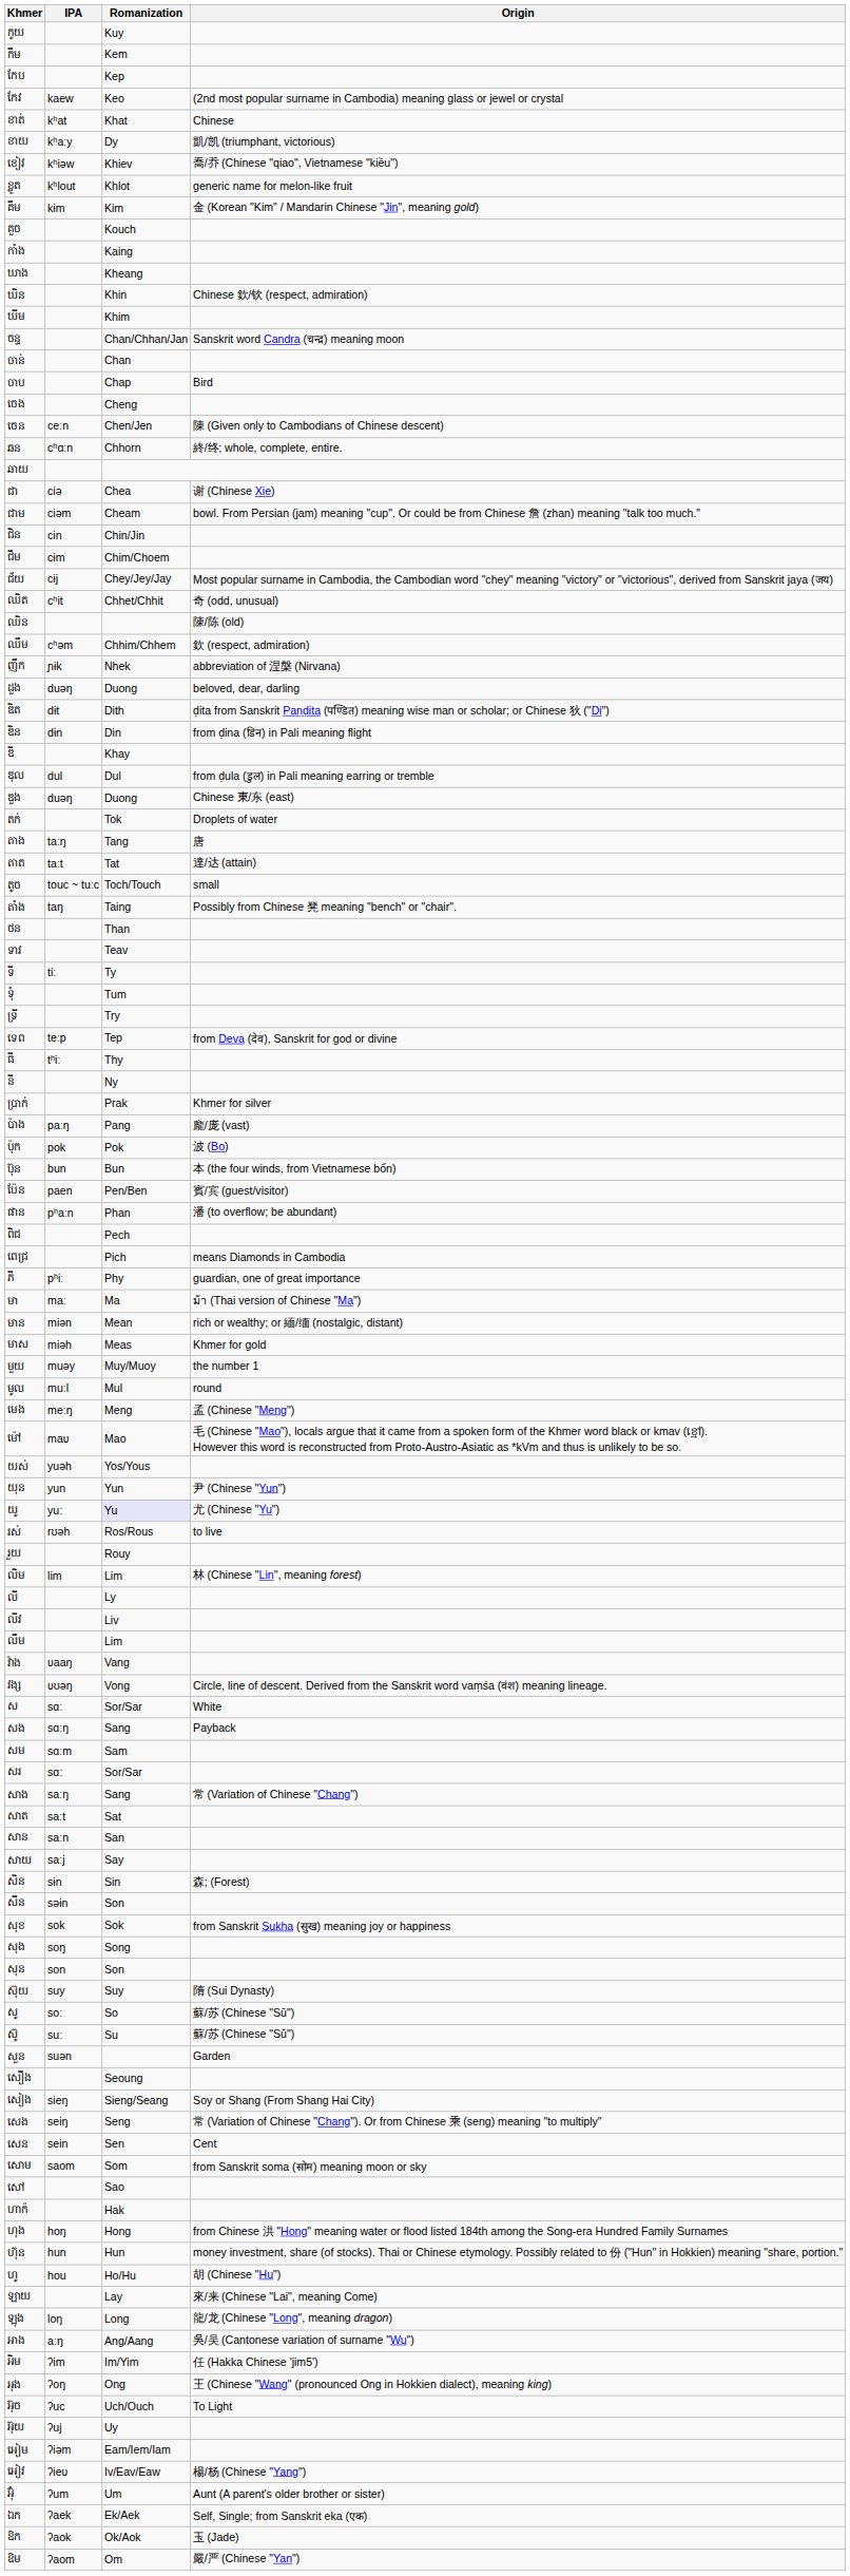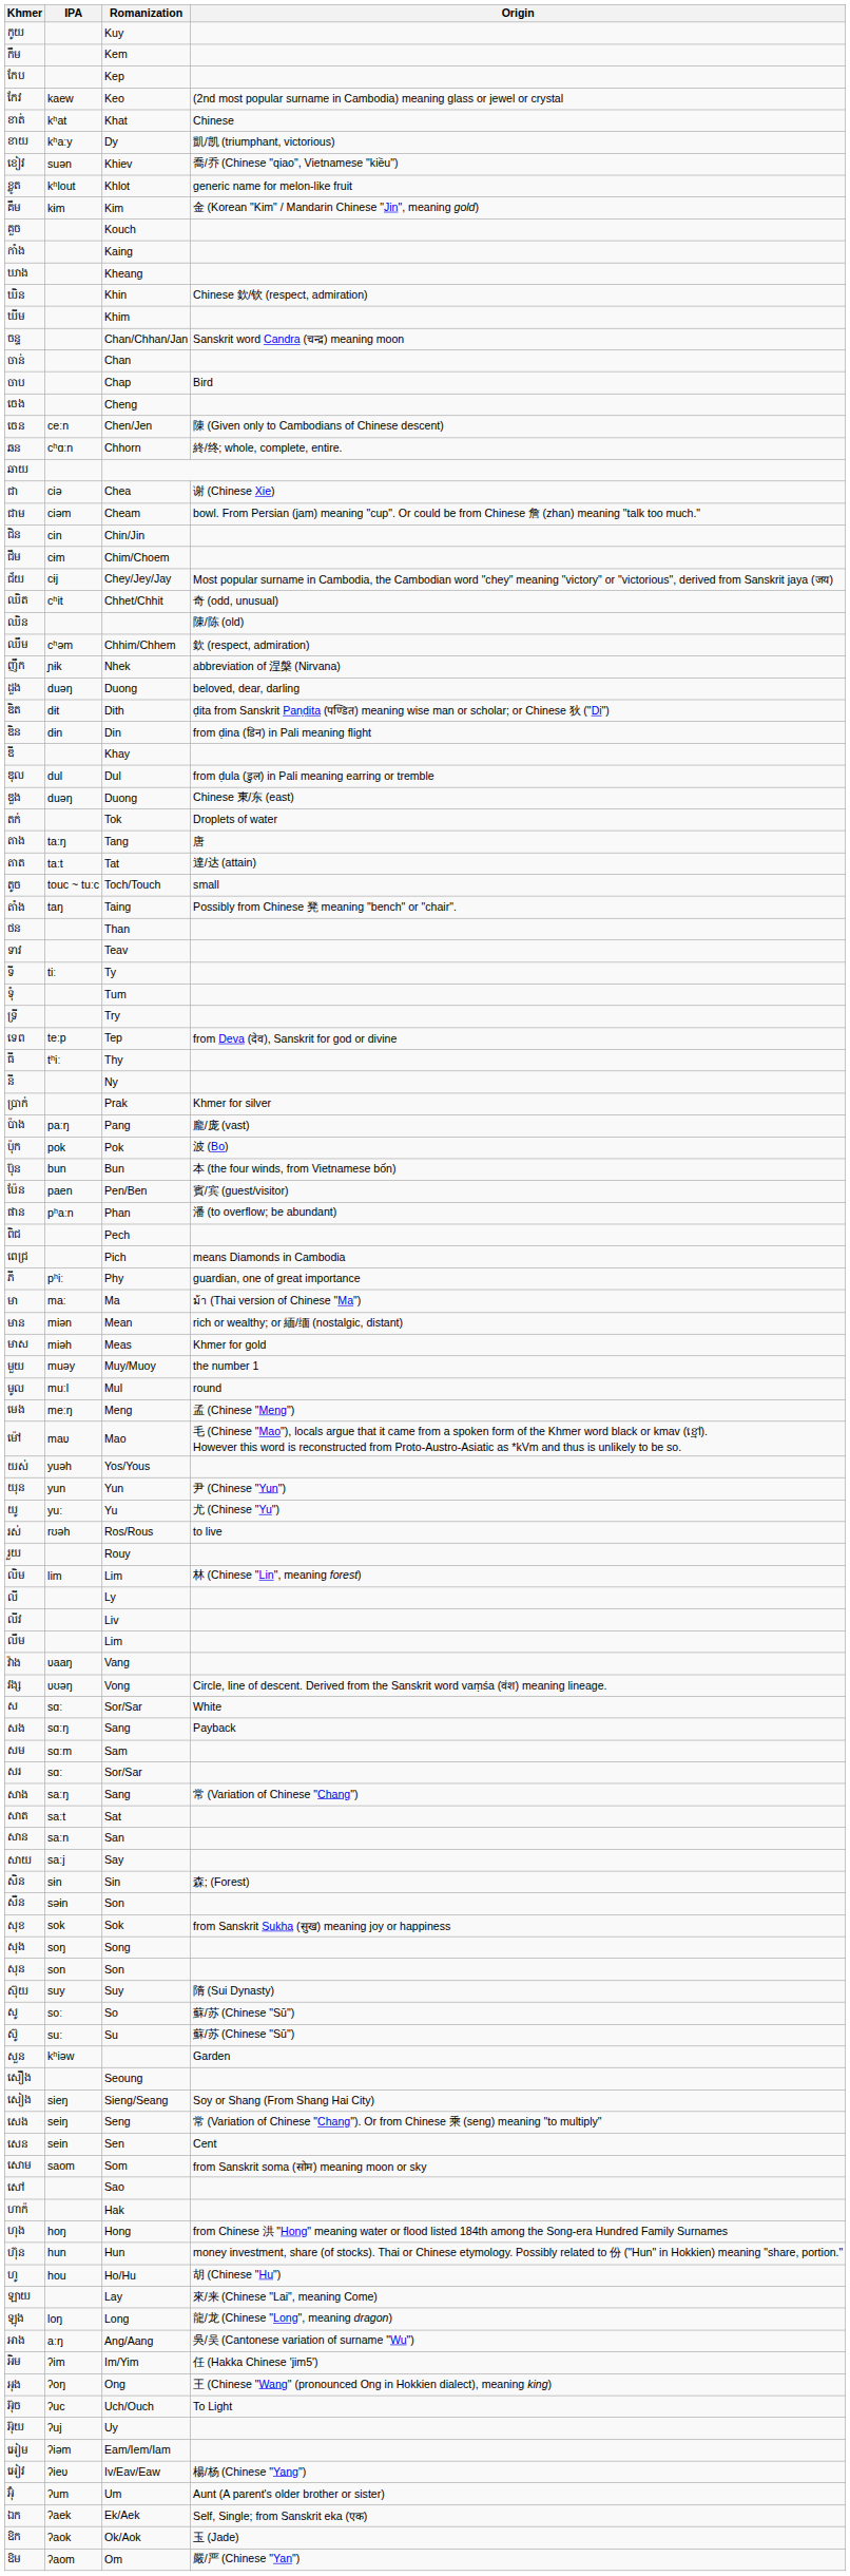ខៀវ | IPA: kʰiəw -> suən
យូ | Romanization: lavender background -> no background
សួន | IPA: suən -> kʰiəw
